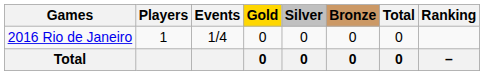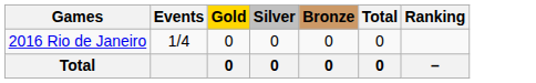- column: Players | 1
